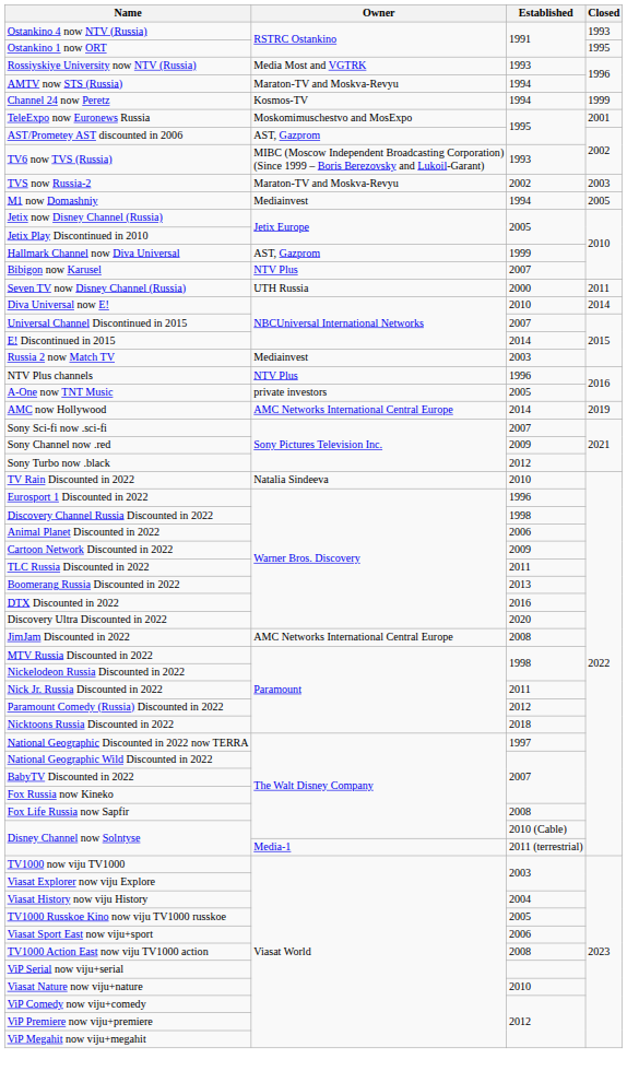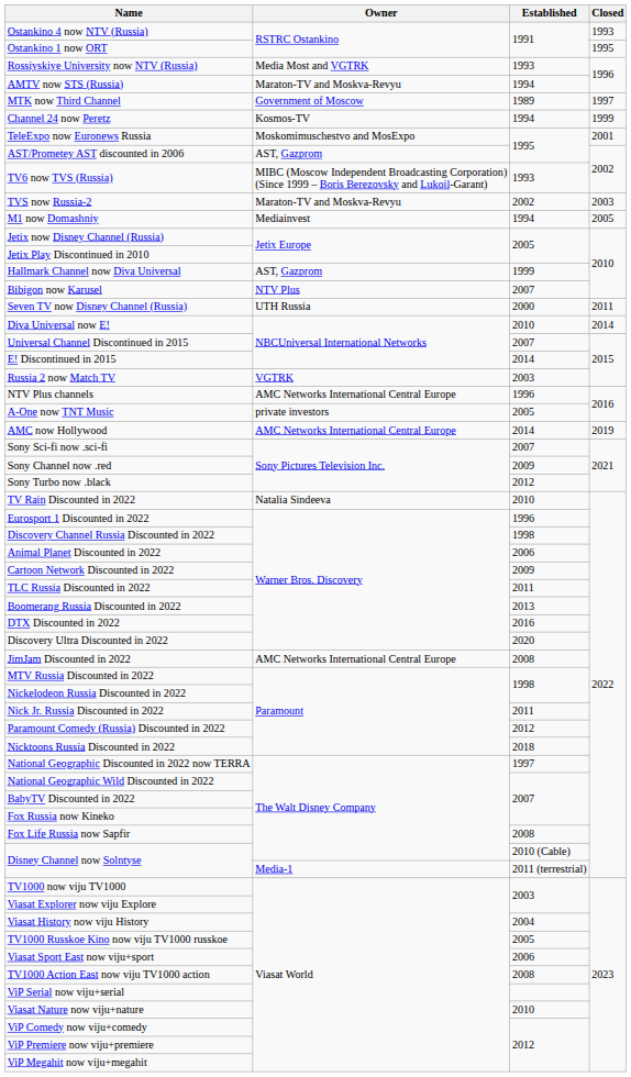+ row: MTK now Third Channel | Government of Moscow | 1989 | 1997
Russia 2 now Match TV | Owner: Mediainvest -> VGTRK
NTV Plus channels | Owner: NTV Plus -> AMC Networks International Central Europe
